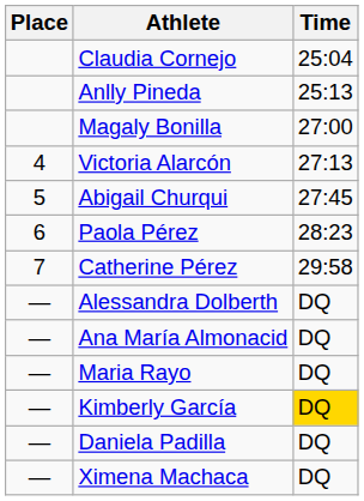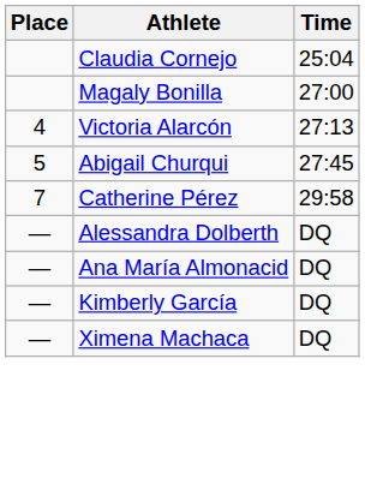- row: Anlly Pineda | 25:13
- row: 6 | Paola Pérez | 28:23
- row: — | Maria Rayo | DQ
Kimberly García | Time: gold background -> no background
- row: — | Daniela Padilla | DQ
